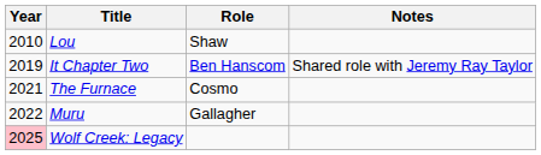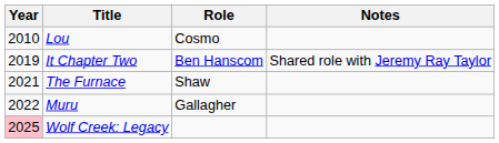Lou | Role: Shaw -> Cosmo
The Furnace | Role: Cosmo -> Shaw
